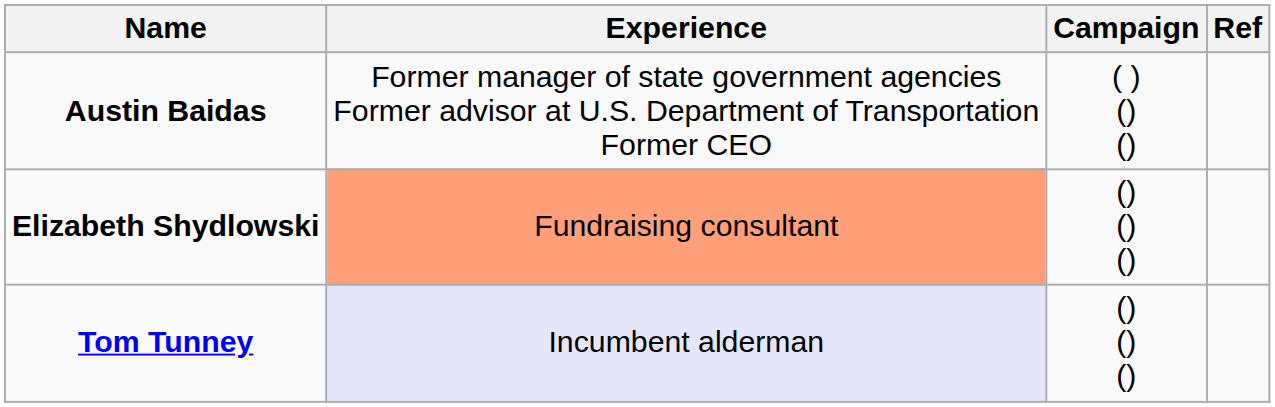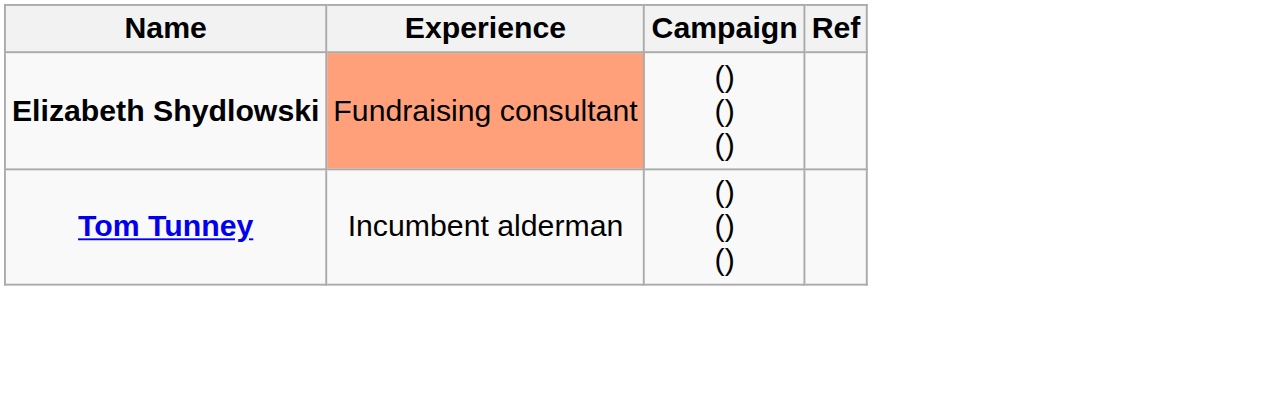- row: Austin Baidas | Former manager of state government agencies Former advisor at U.S. Department of Transportation Former CEO | ( ) () ()
Tom Tunney | Experience: lavender background -> no background
